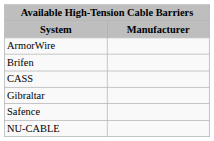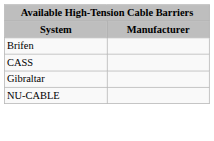- row: ArmorWire
- row: Safence
